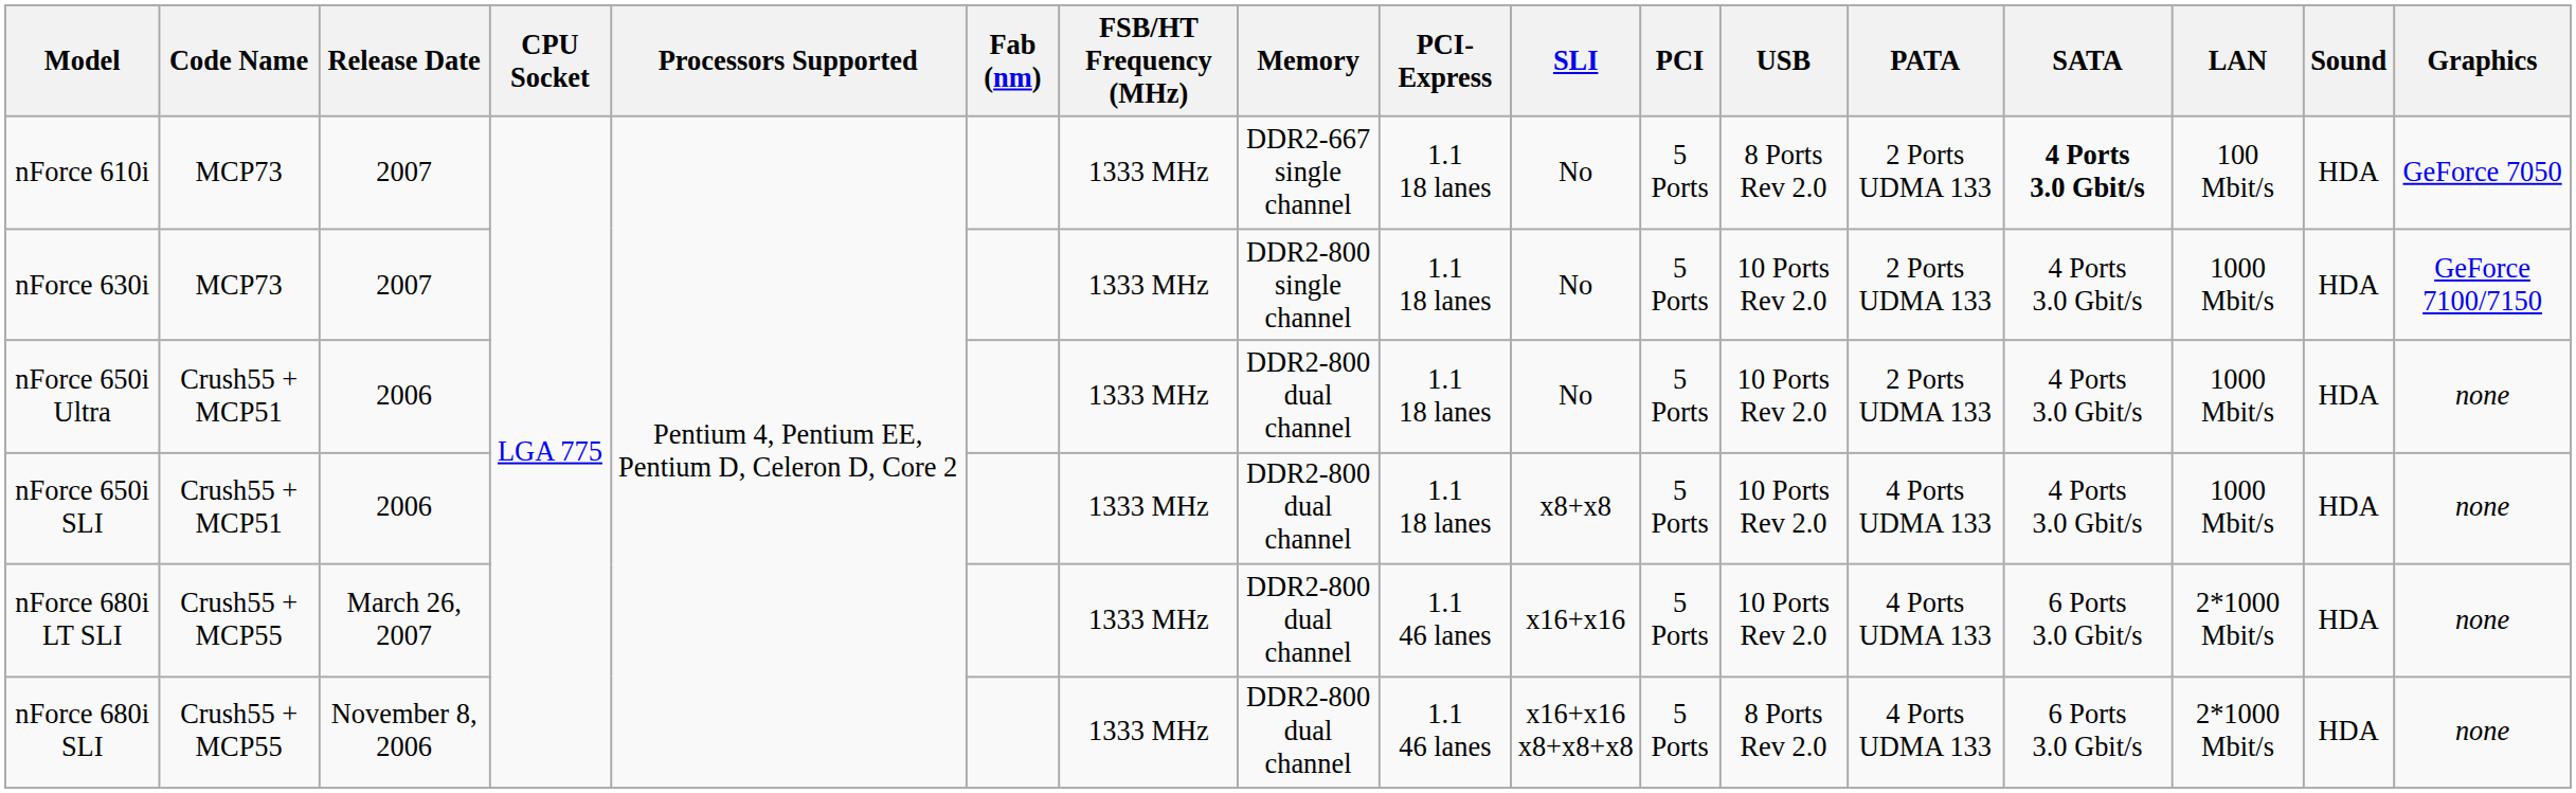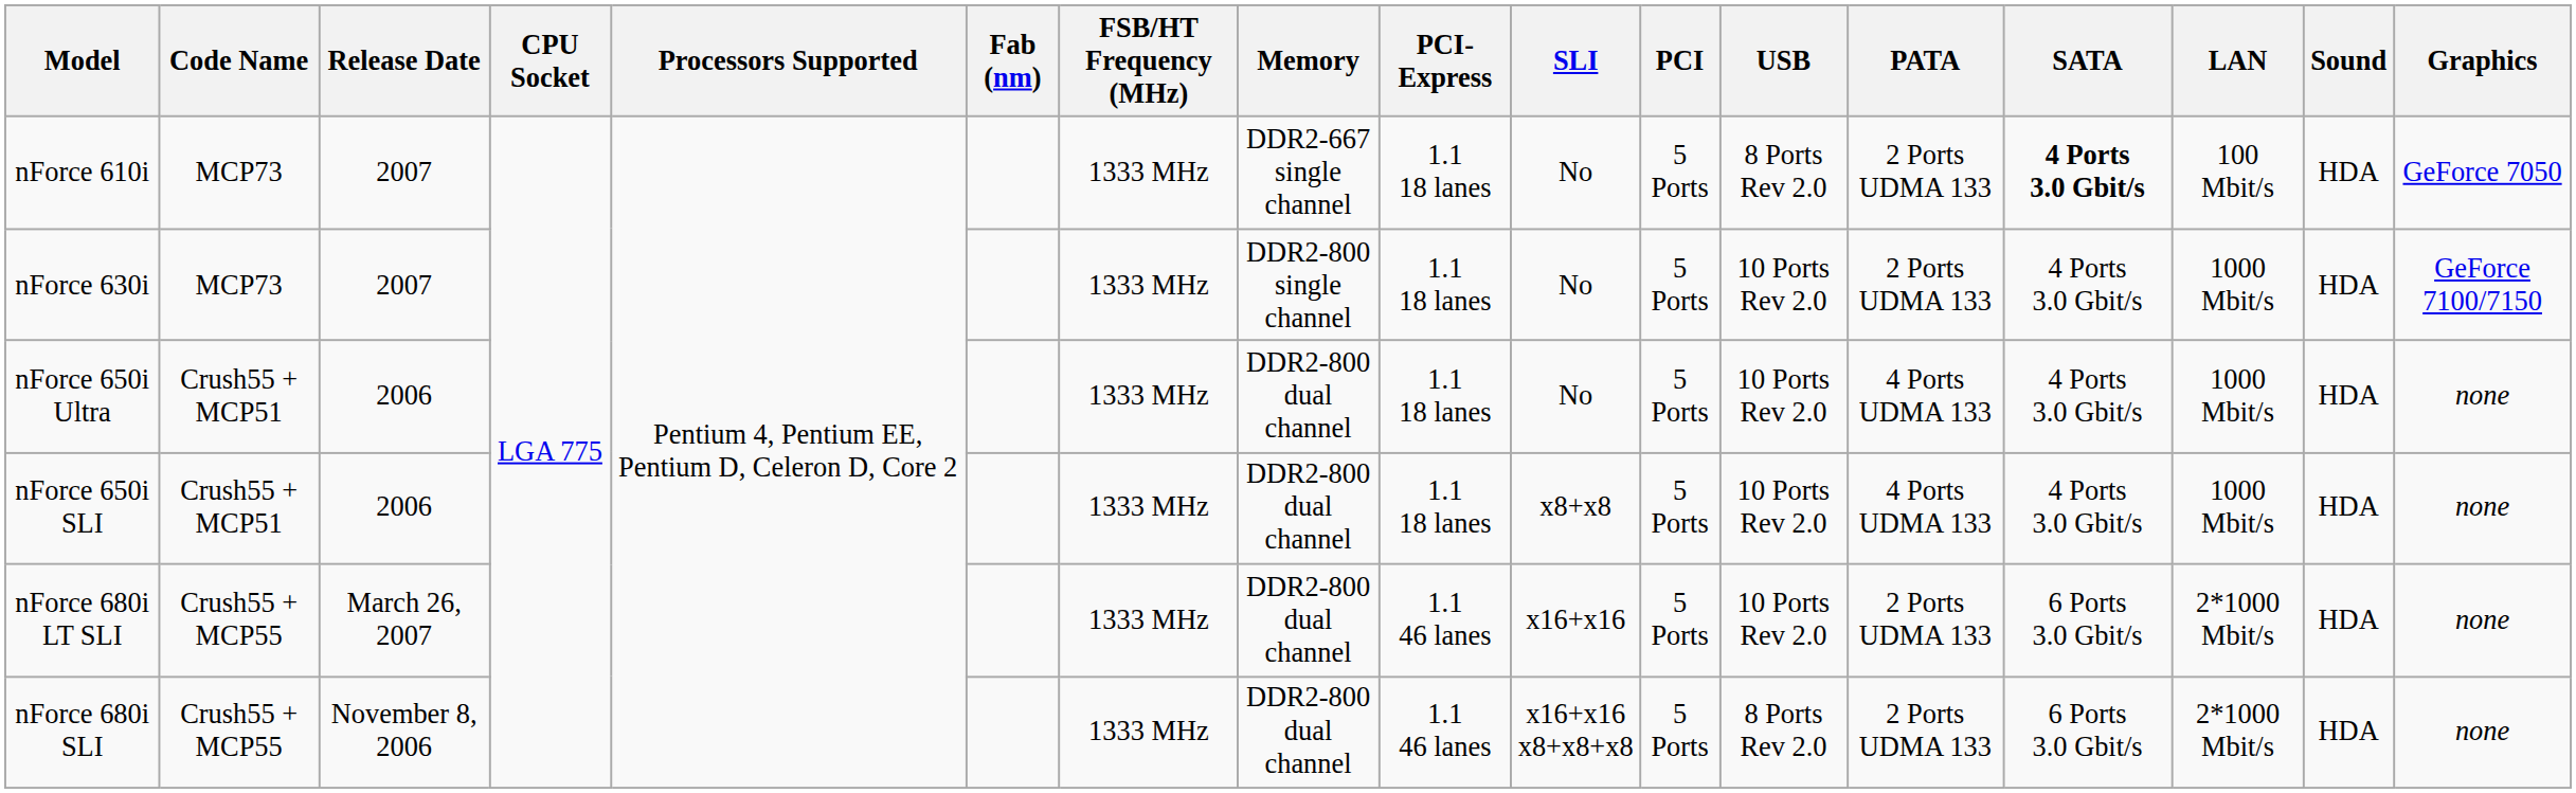nForce 650i Ultra | PATA: 2 Ports UDMA 133 -> 4 Ports UDMA 133
nForce 680i LT SLI | PATA: 4 Ports UDMA 133 -> 2 Ports UDMA 133
nForce 680i SLI | PATA: 4 Ports UDMA 133 -> 2 Ports UDMA 133
